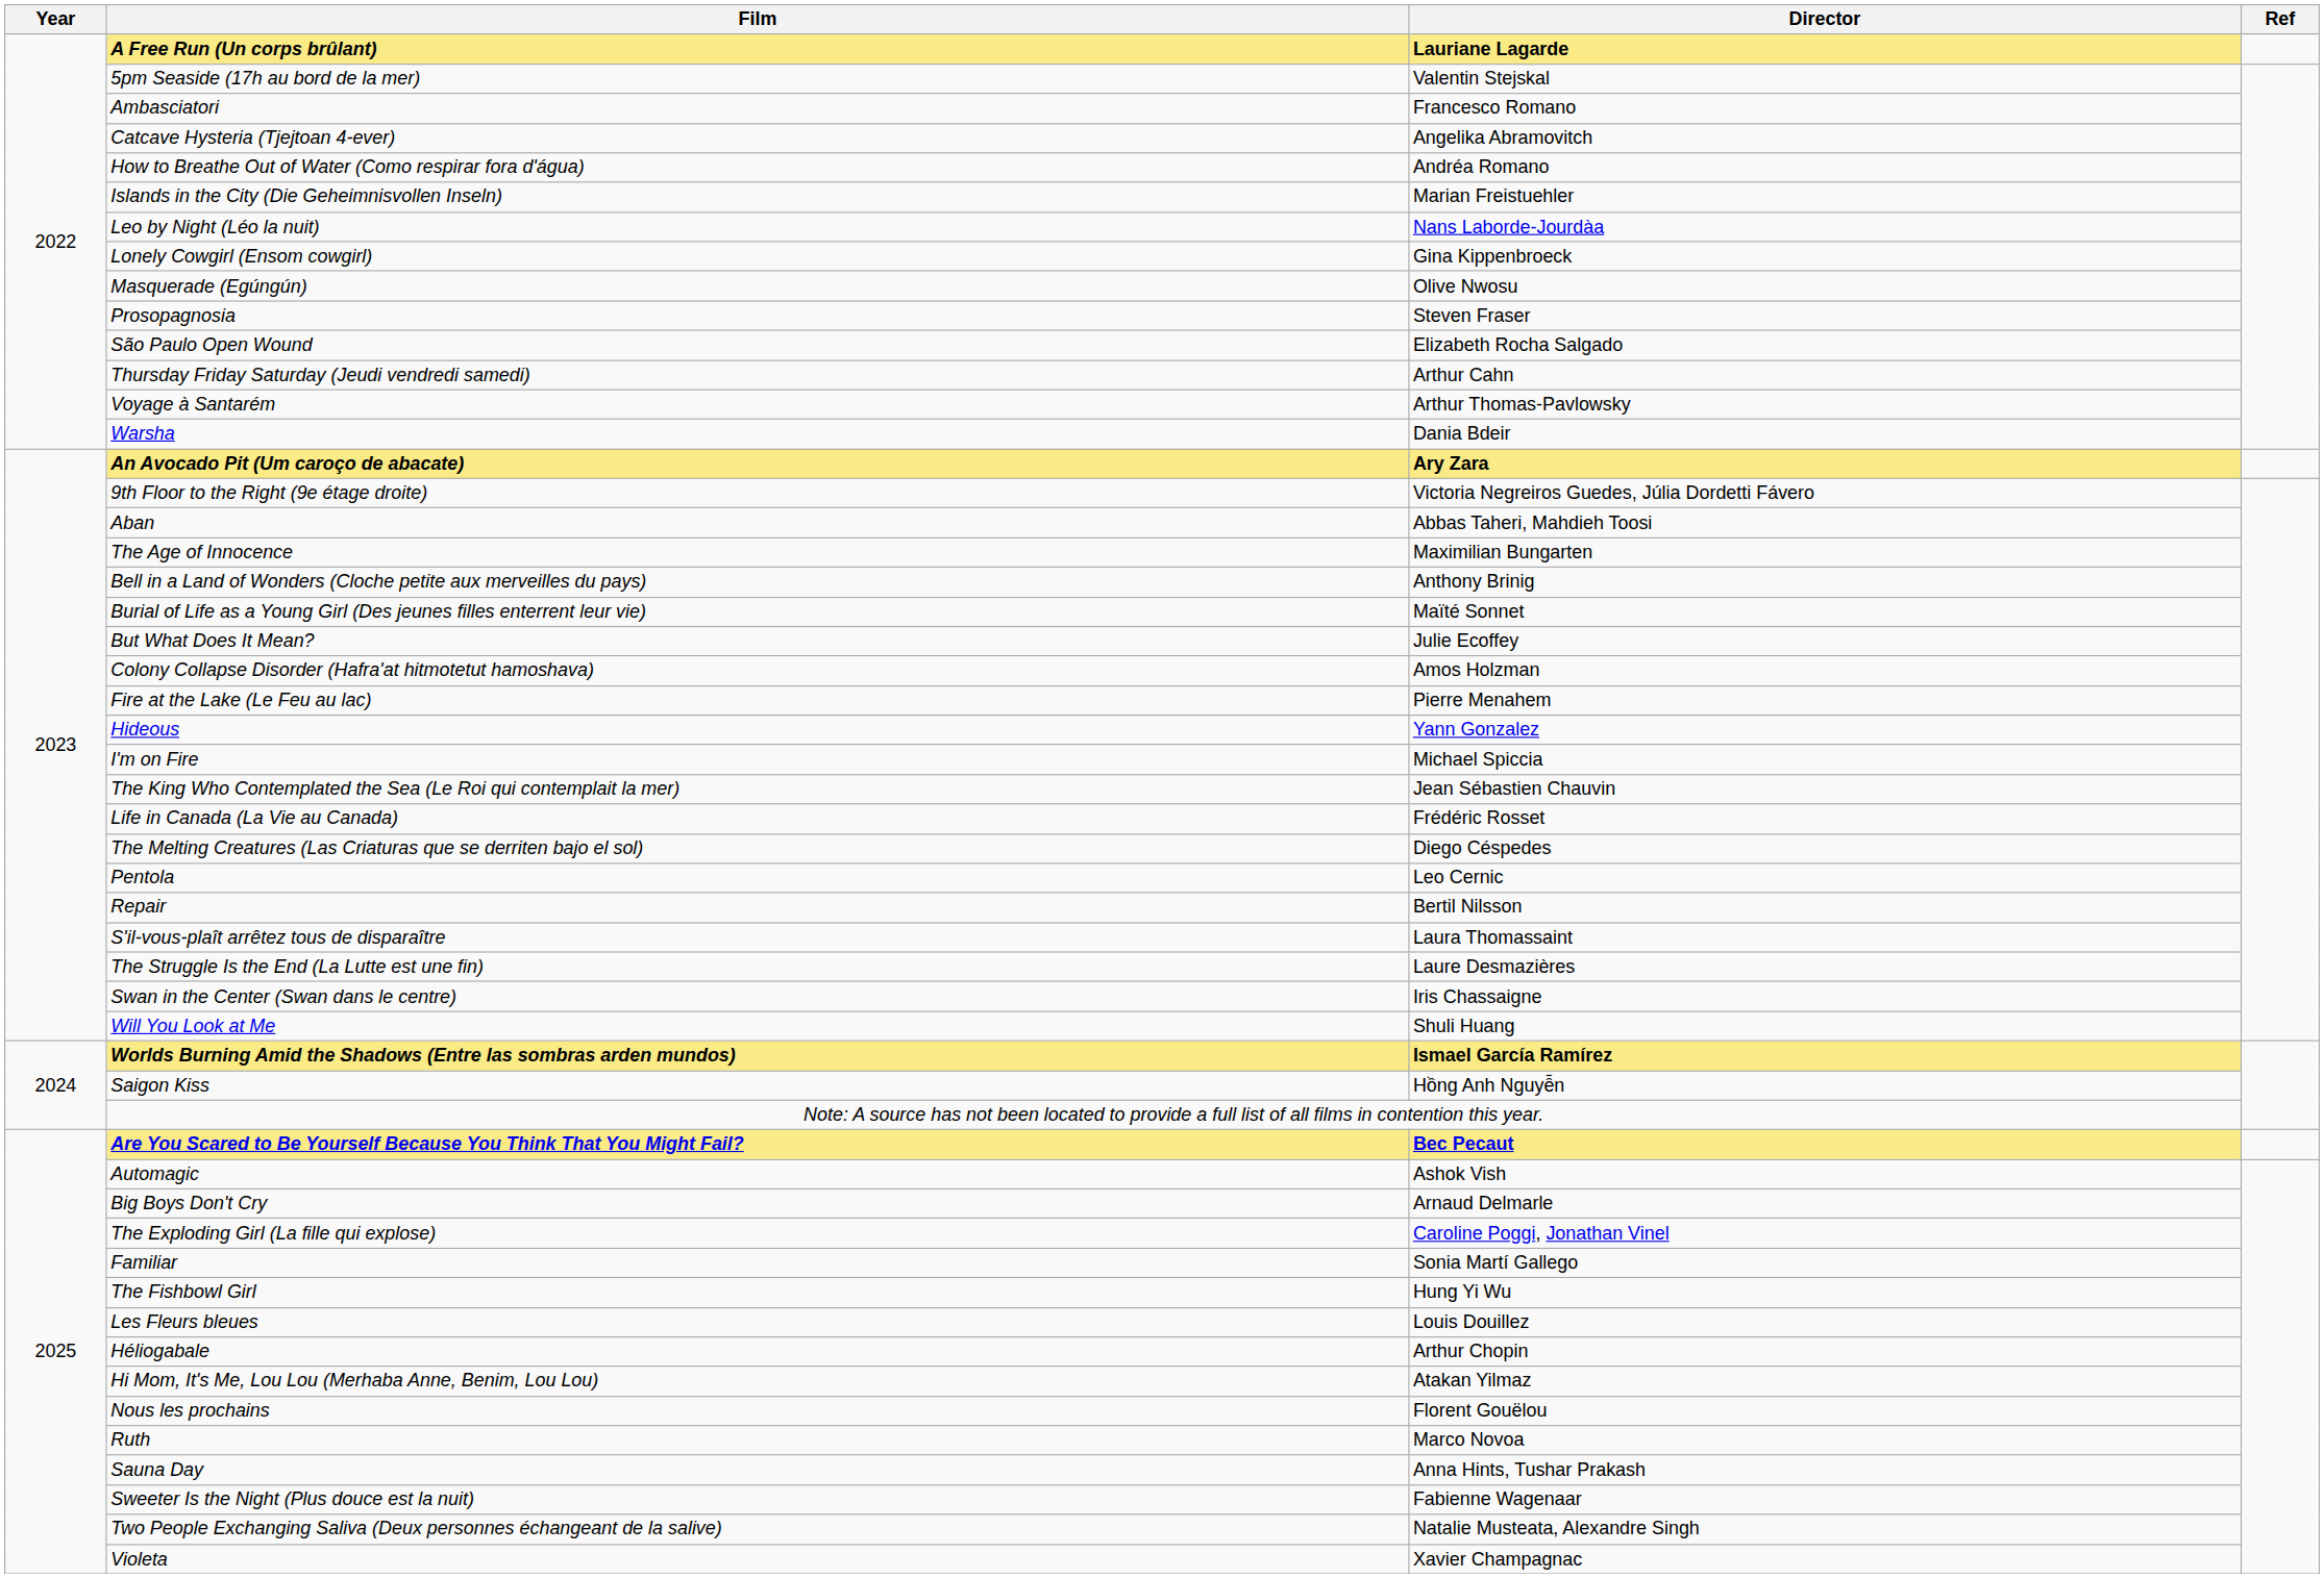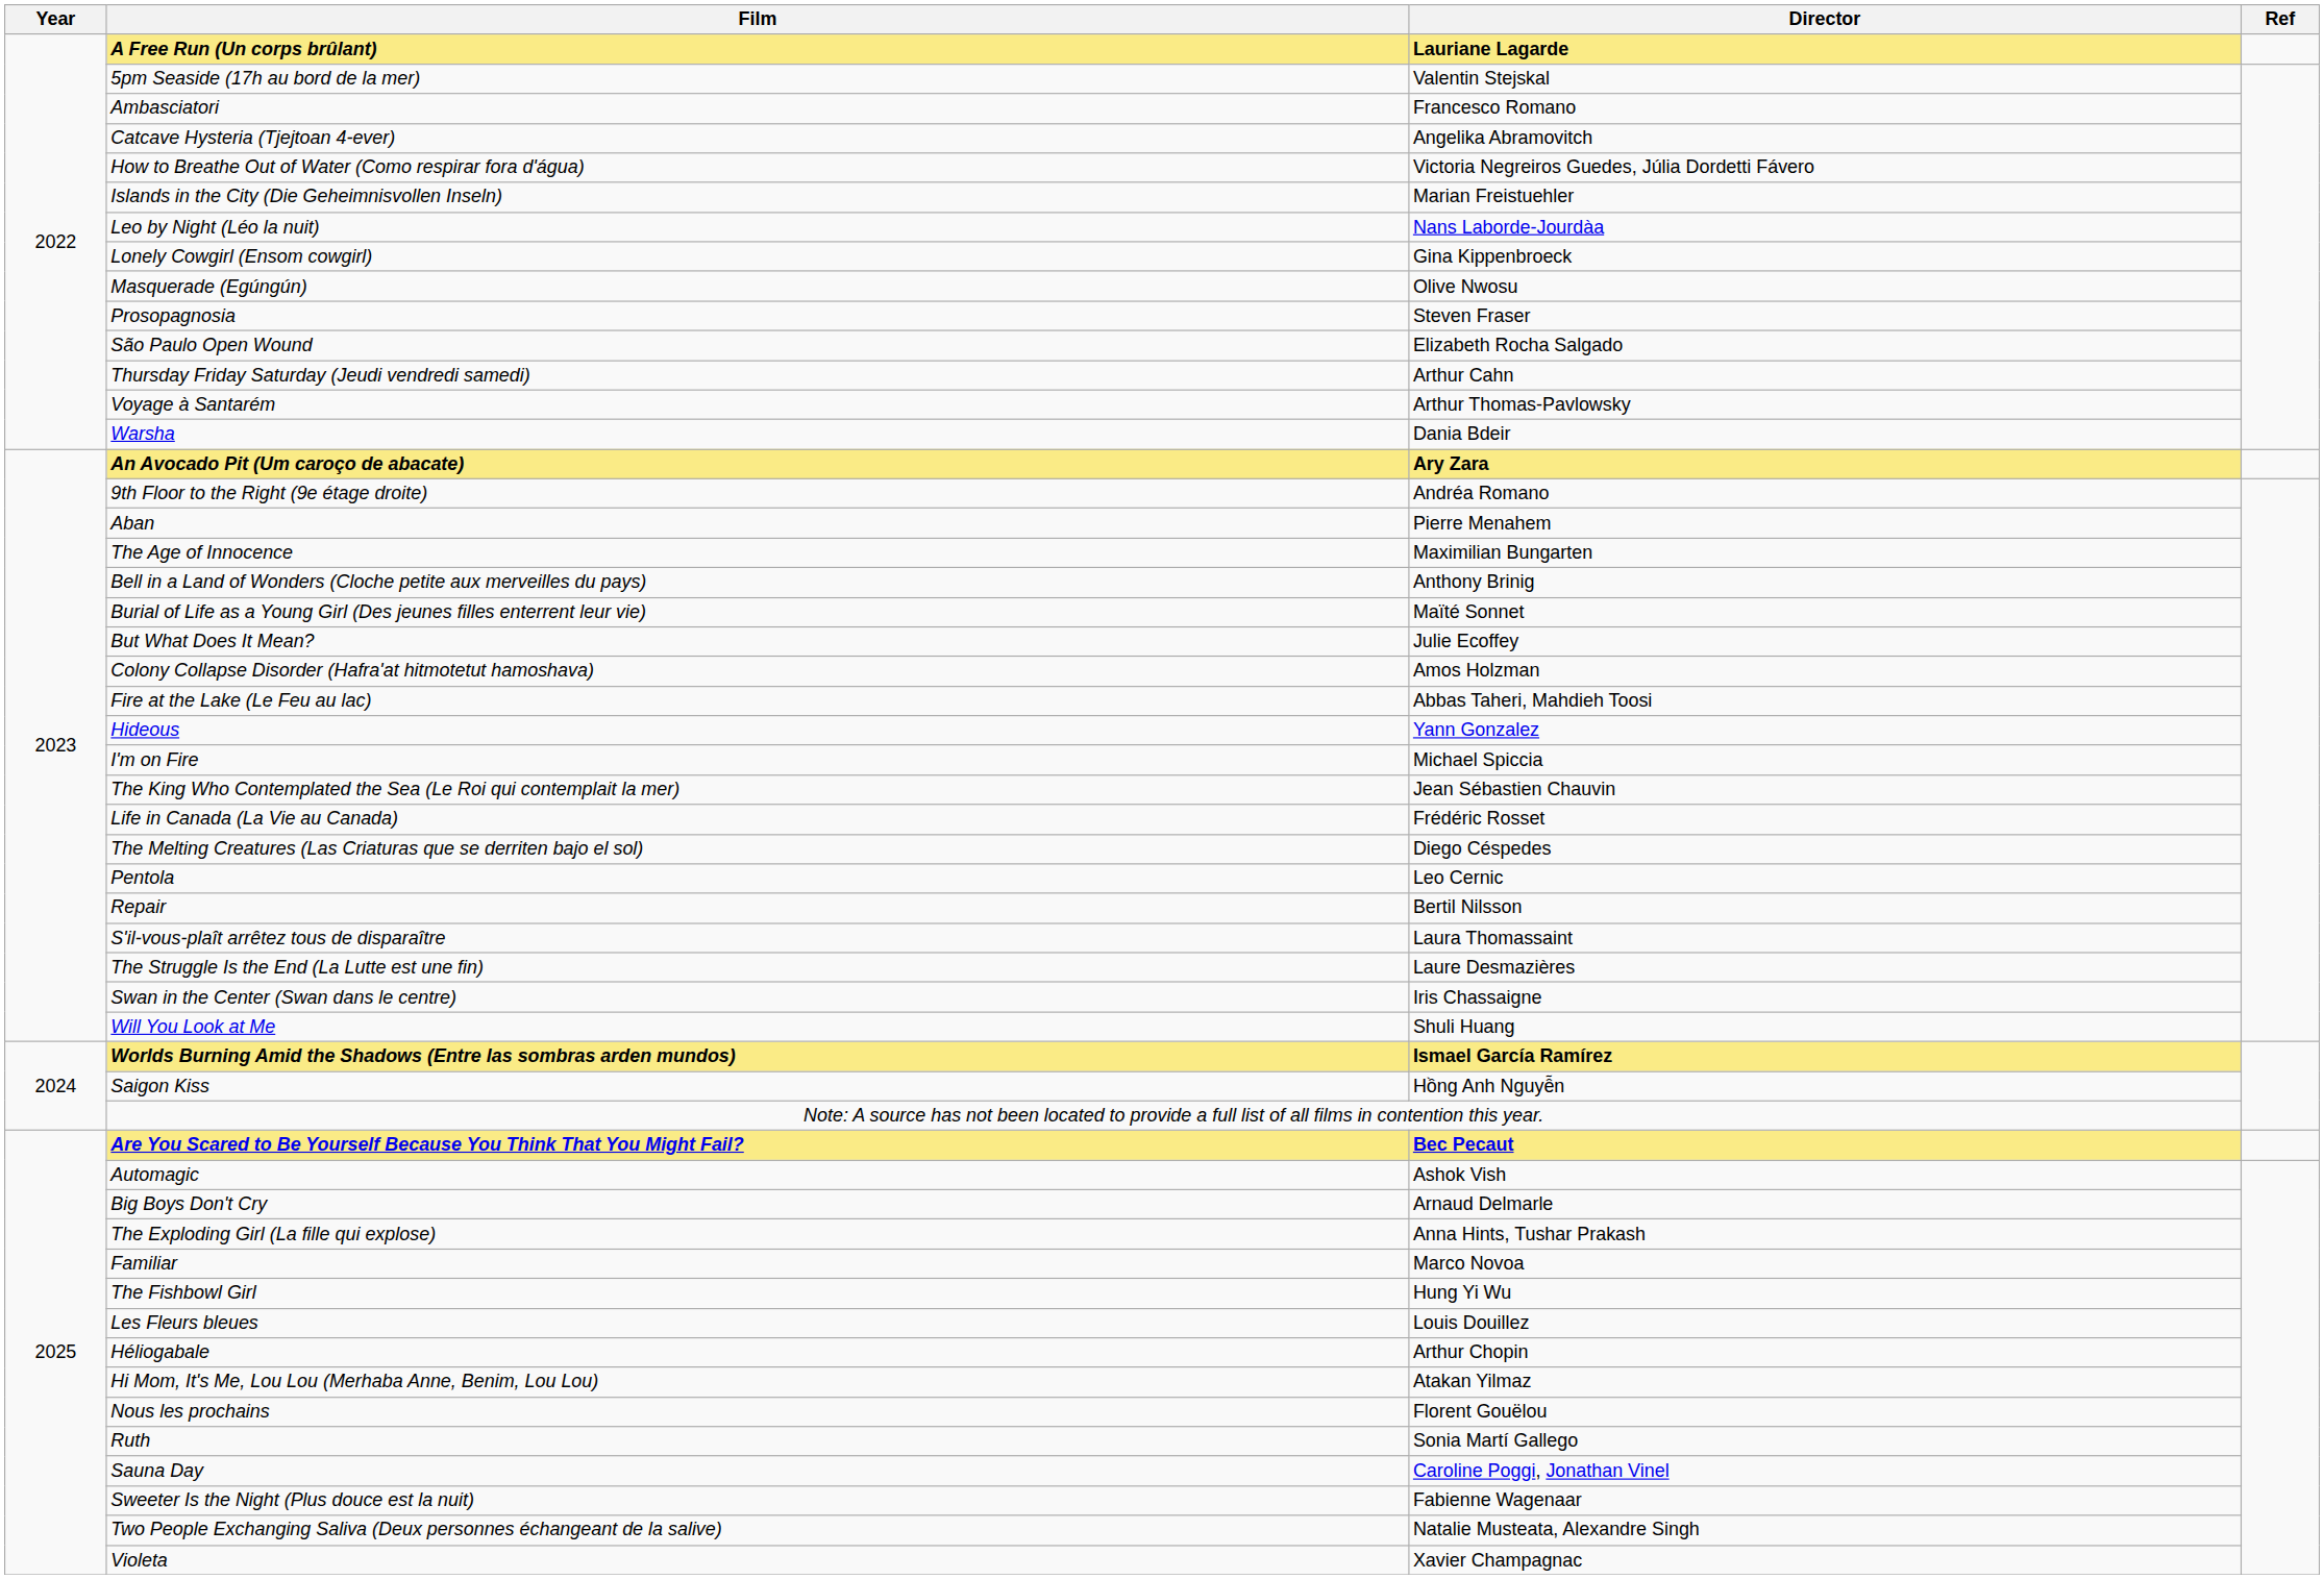How to Breathe Out of Water (Como respirar fora d'água) | Director: Andréa Romano -> Victoria Negreiros Guedes, Júlia Dordetti Fávero
9th Floor to the Right (9e étage droite) | Director: Victoria Negreiros Guedes, Júlia Dordetti Fávero -> Andréa Romano
Aban | Director: Abbas Taheri, Mahdieh Toosi -> Pierre Menahem
Fire at the Lake (Le Feu au lac) | Director: Pierre Menahem -> Abbas Taheri, Mahdieh Toosi
The Exploding Girl (La fille qui explose) | Director: Caroline Poggi, Jonathan Vinel -> Anna Hints, Tushar Prakash
Familiar | Director: Sonia Martí Gallego -> Marco Novoa
Ruth | Director: Marco Novoa -> Sonia Martí Gallego
Sauna Day | Director: Anna Hints, Tushar Prakash -> Caroline Poggi, Jonathan Vinel
